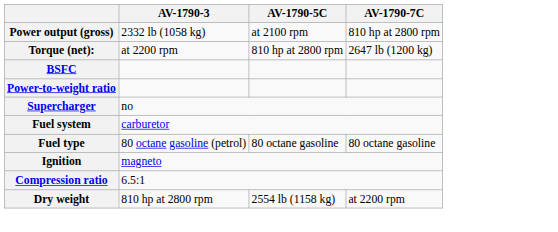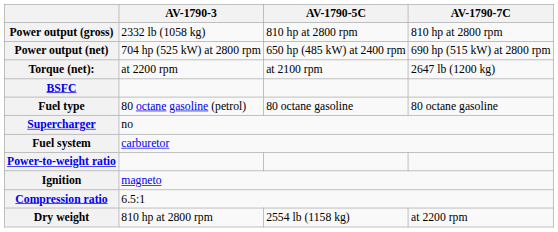Power output (gross) | AV-1790-5C: at 2100 rpm -> 810 hp at 2800 rpm
+ row: Power output (net) | 704 hp (525 kW) at 2800 rpm | 650 hp (485 kW) at 2400 rpm | 690 hp (515 kW) at 2800 rpm
Torque (net): | AV-1790-5C: 810 hp at 2800 rpm -> at 2100 rpm
rows swapped: Power-to-weight ratio <-> Fuel type
